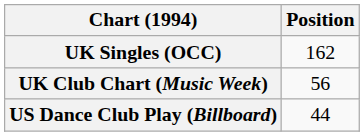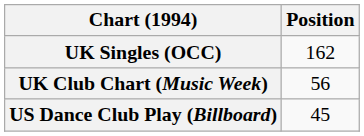US Dance Club Play (Billboard) | Position: 44 -> 45
